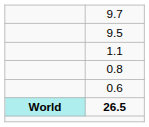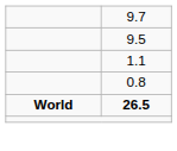- row: 0.6
26.5 | column 1: paleturquoise background -> no background
